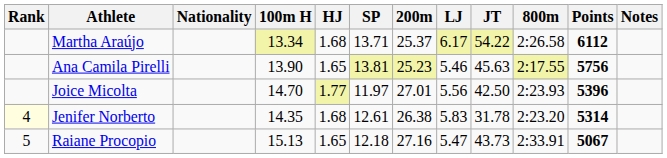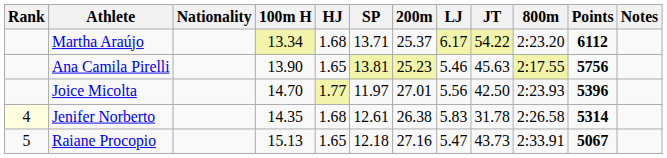Martha Araújo | 800m: 2:26.58 -> 2:23.20
Jenifer Norberto | 800m: 2:23.20 -> 2:26.58
